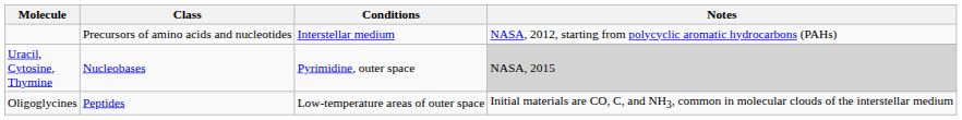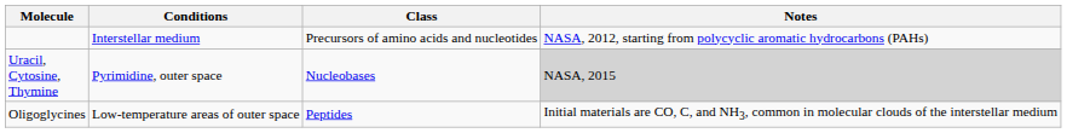columns swapped: Class <-> Conditions
